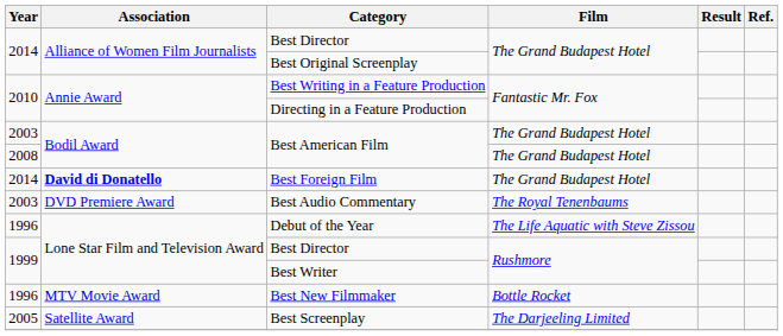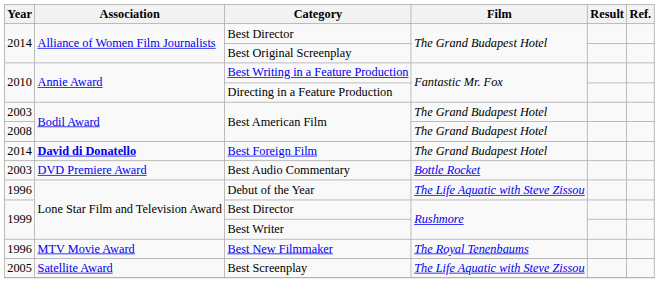Best Audio Commentary | Film: The Royal Tenenbaums -> Bottle Rocket
Best New Filmmaker | Film: Bottle Rocket -> The Royal Tenenbaums
Best Screenplay | Film: The Darjeeling Limited -> The Life Aquatic with Steve Zissou
